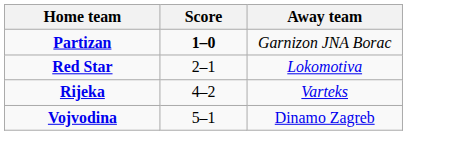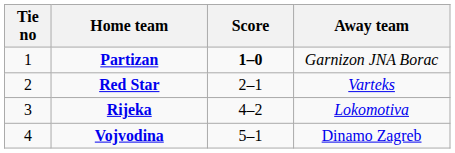+ column: Tie no | 1 | 2 | 3 | 4
Red Star | Away team: Lokomotiva -> Varteks
Rijeka | Away team: Varteks -> Lokomotiva
